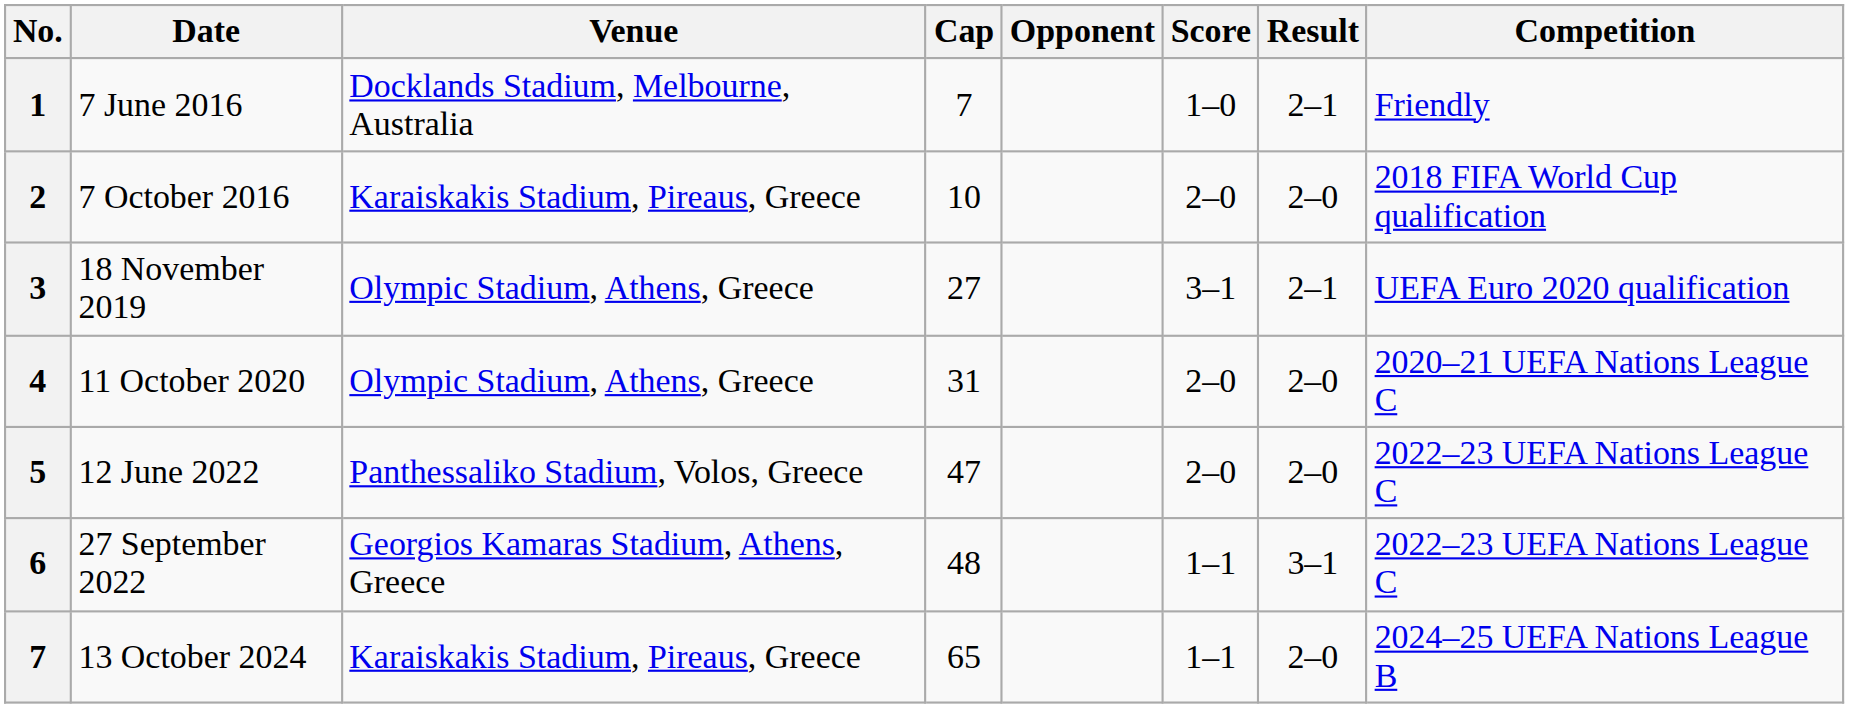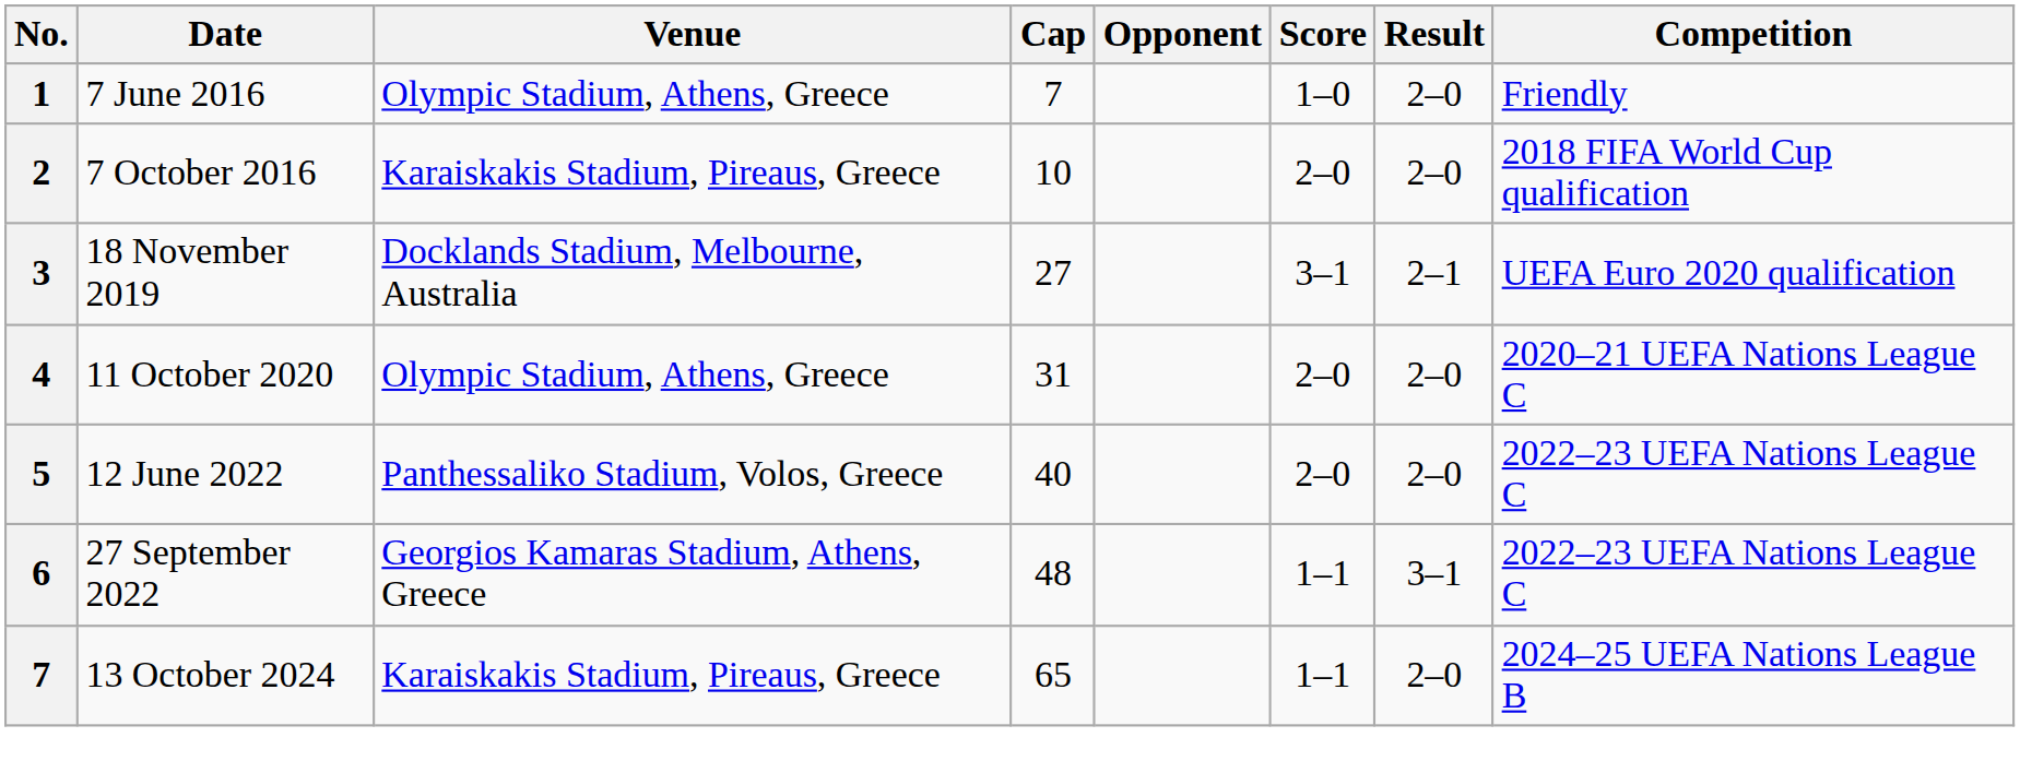7 June 2016 | Venue: Docklands Stadium, Melbourne, Australia -> Olympic Stadium, Athens, Greece
7 June 2016 | Result: 2–1 -> 2–0
18 November 2019 | Venue: Olympic Stadium, Athens, Greece -> Docklands Stadium, Melbourne, Australia
12 June 2022 | Cap: 47 -> 40
